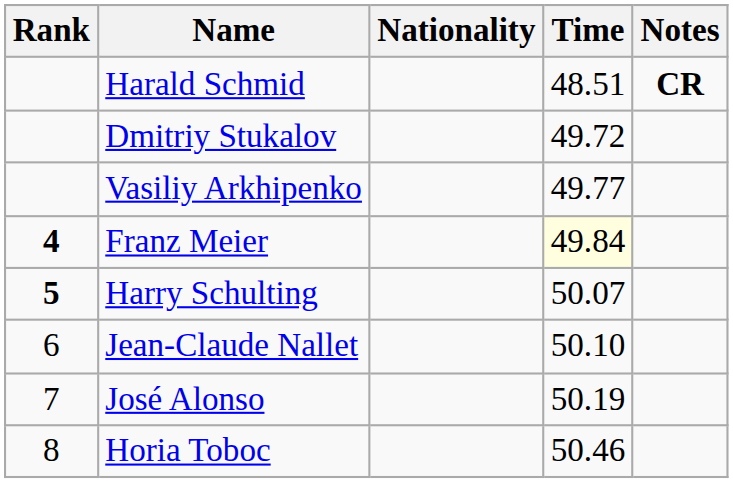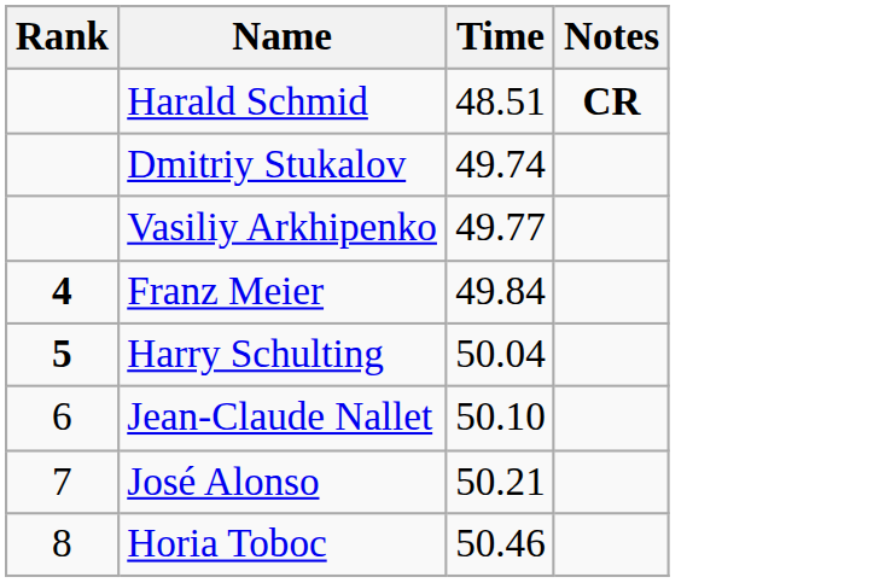- column: Nationality
Dmitriy Stukalov | Time: 49.72 -> 49.74
Franz Meier | Time: lightyellow background -> no background
Harry Schulting | Time: 50.07 -> 50.04
José Alonso | Time: 50.19 -> 50.21
